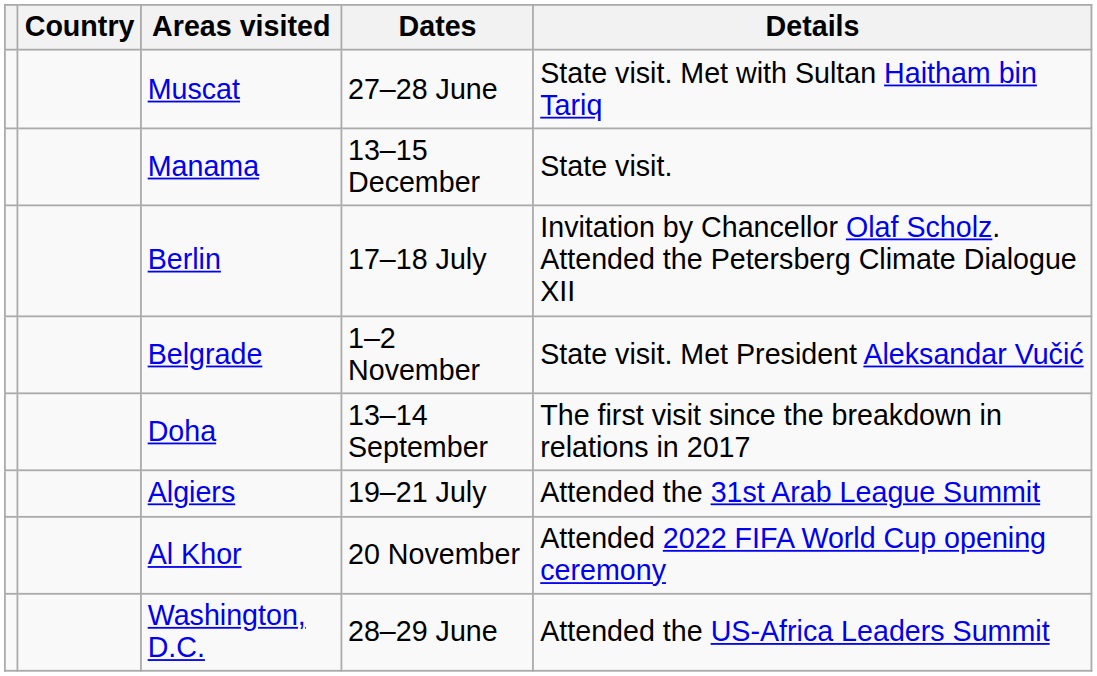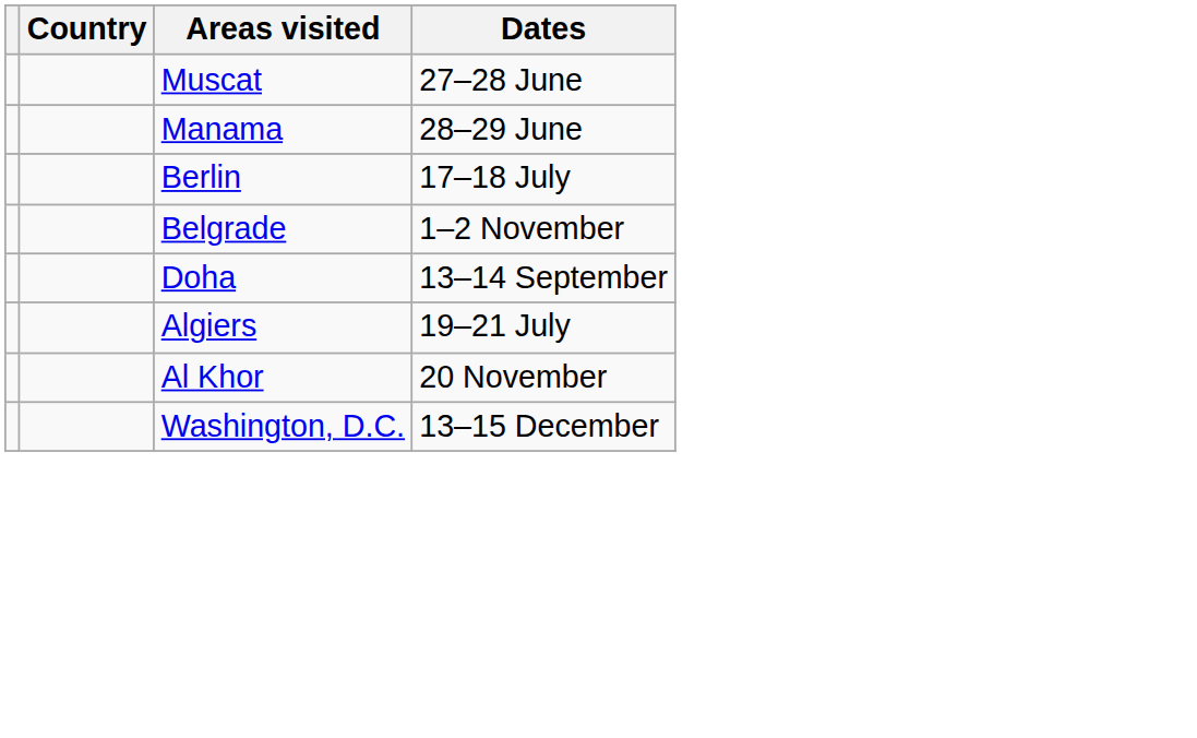- column: Details | State visit. Met with Sultan Haitham bin Tariq | State visit. | Invitation by Chancellor Olaf Scholz. Attended the Petersberg Climate Dialogue XII | State visit. Met President Aleksandar Vučić | The first visit since the breakdown in relations in 2017 | Attended the 31st Arab League Summit | Attended 2022 FIFA World Cup opening ceremony | Attended the US-Africa Leaders Summit
Manama | Dates: 13–15 December -> 28–29 June
Washington, D.C. | Dates: 28–29 June -> 13–15 December
